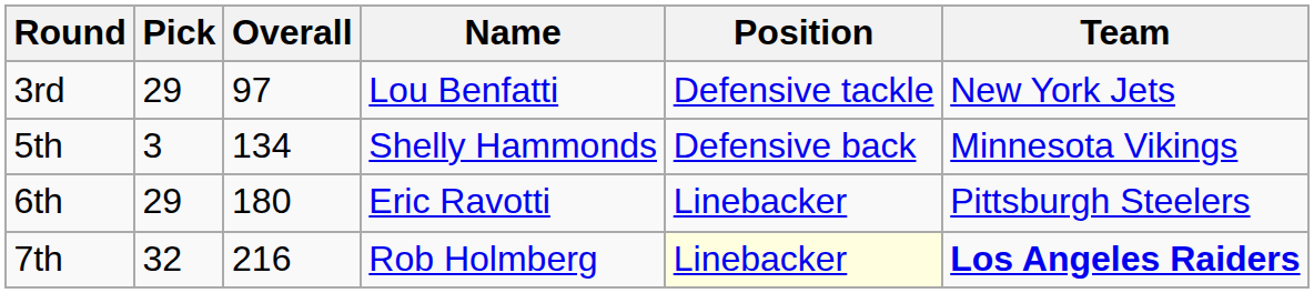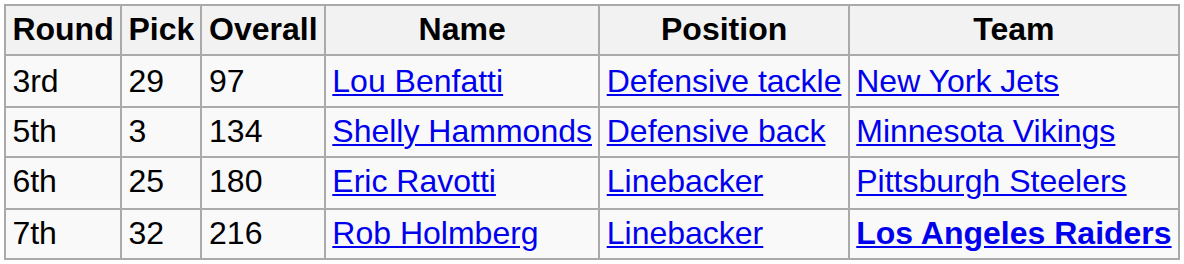6th | Pick: 29 -> 25
7th | Position: lightyellow background -> no background
